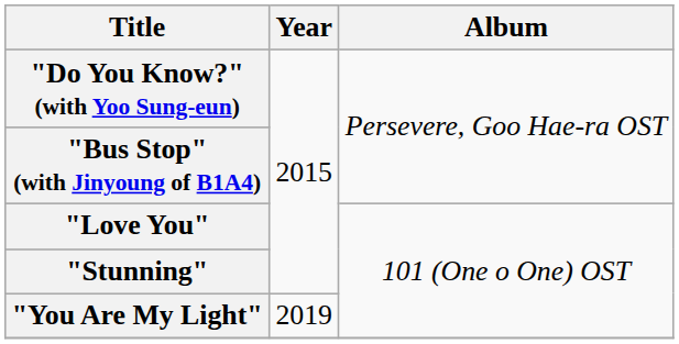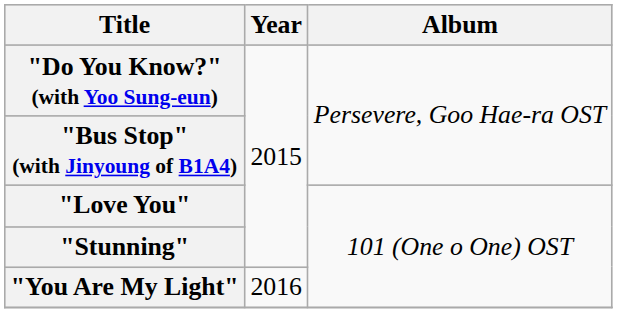"You Are My Light" | Year: 2019 -> 2016
